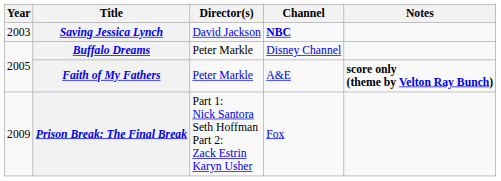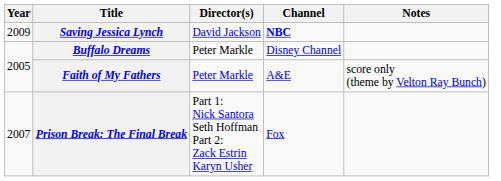Saving Jessica Lynch | Year: 2003 -> 2009
Faith of My Fathers | Notes: bold -> normal
Prison Break: The Final Break | Year: 2009 -> 2007
